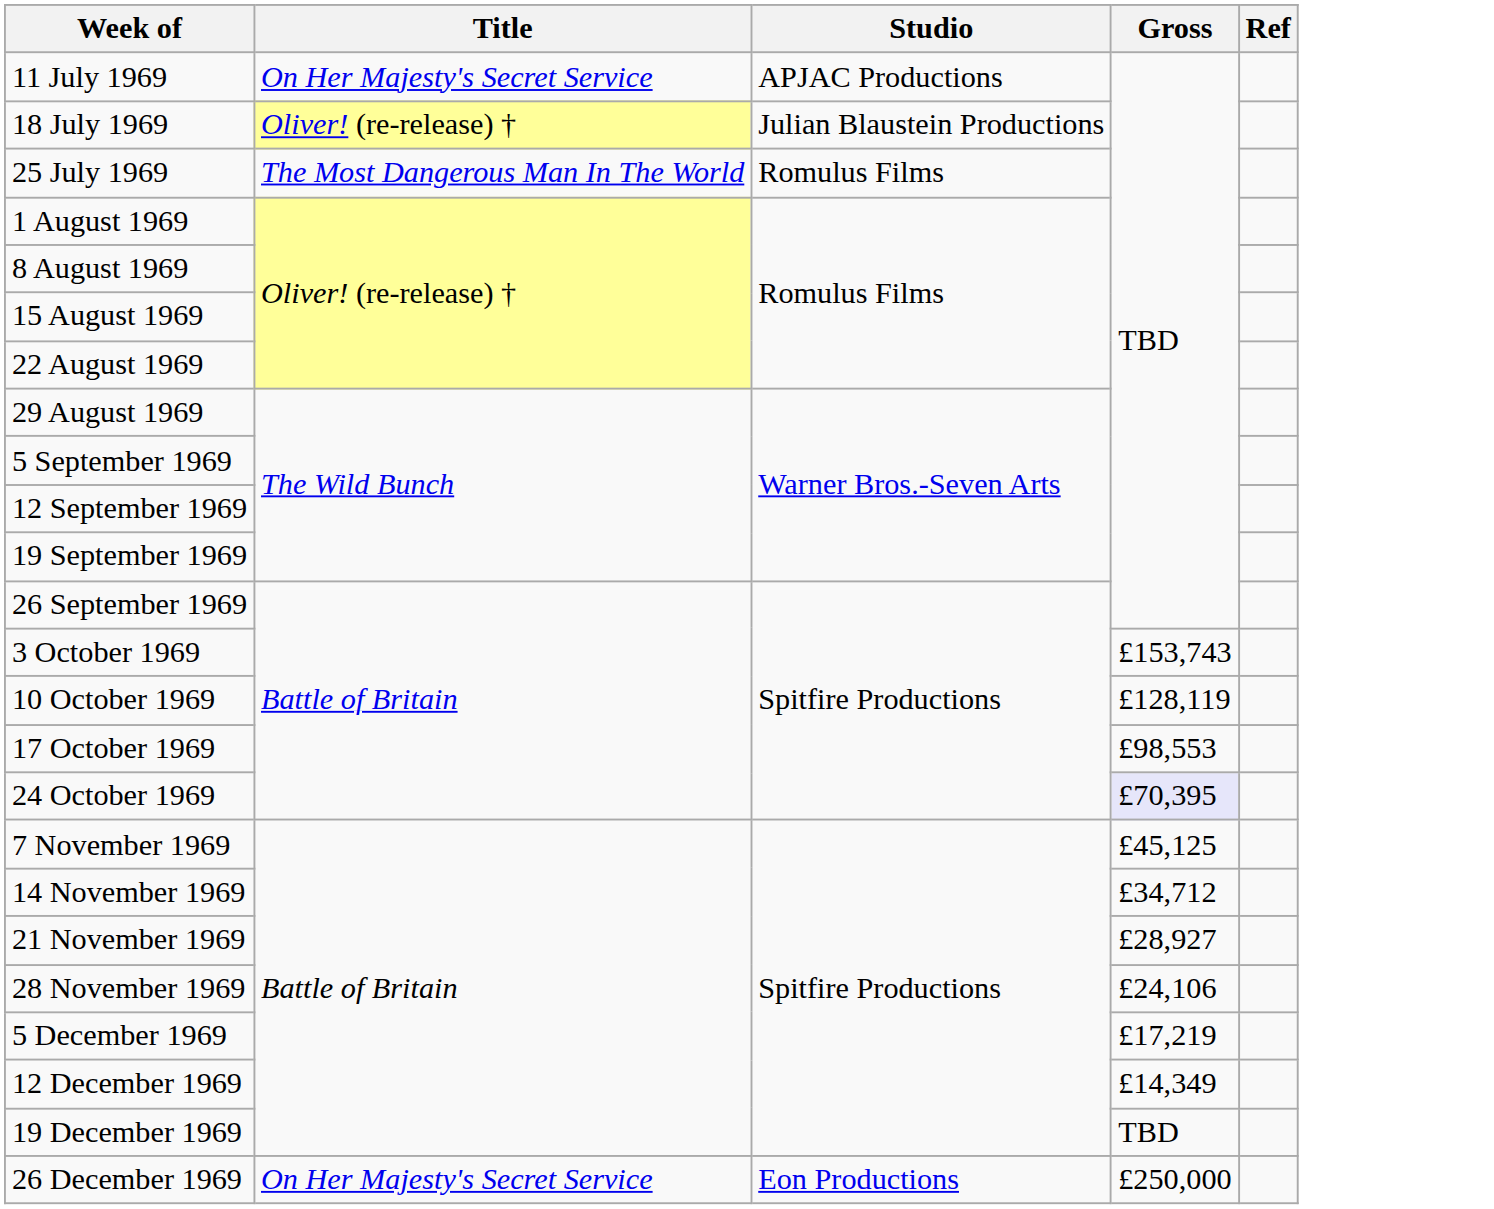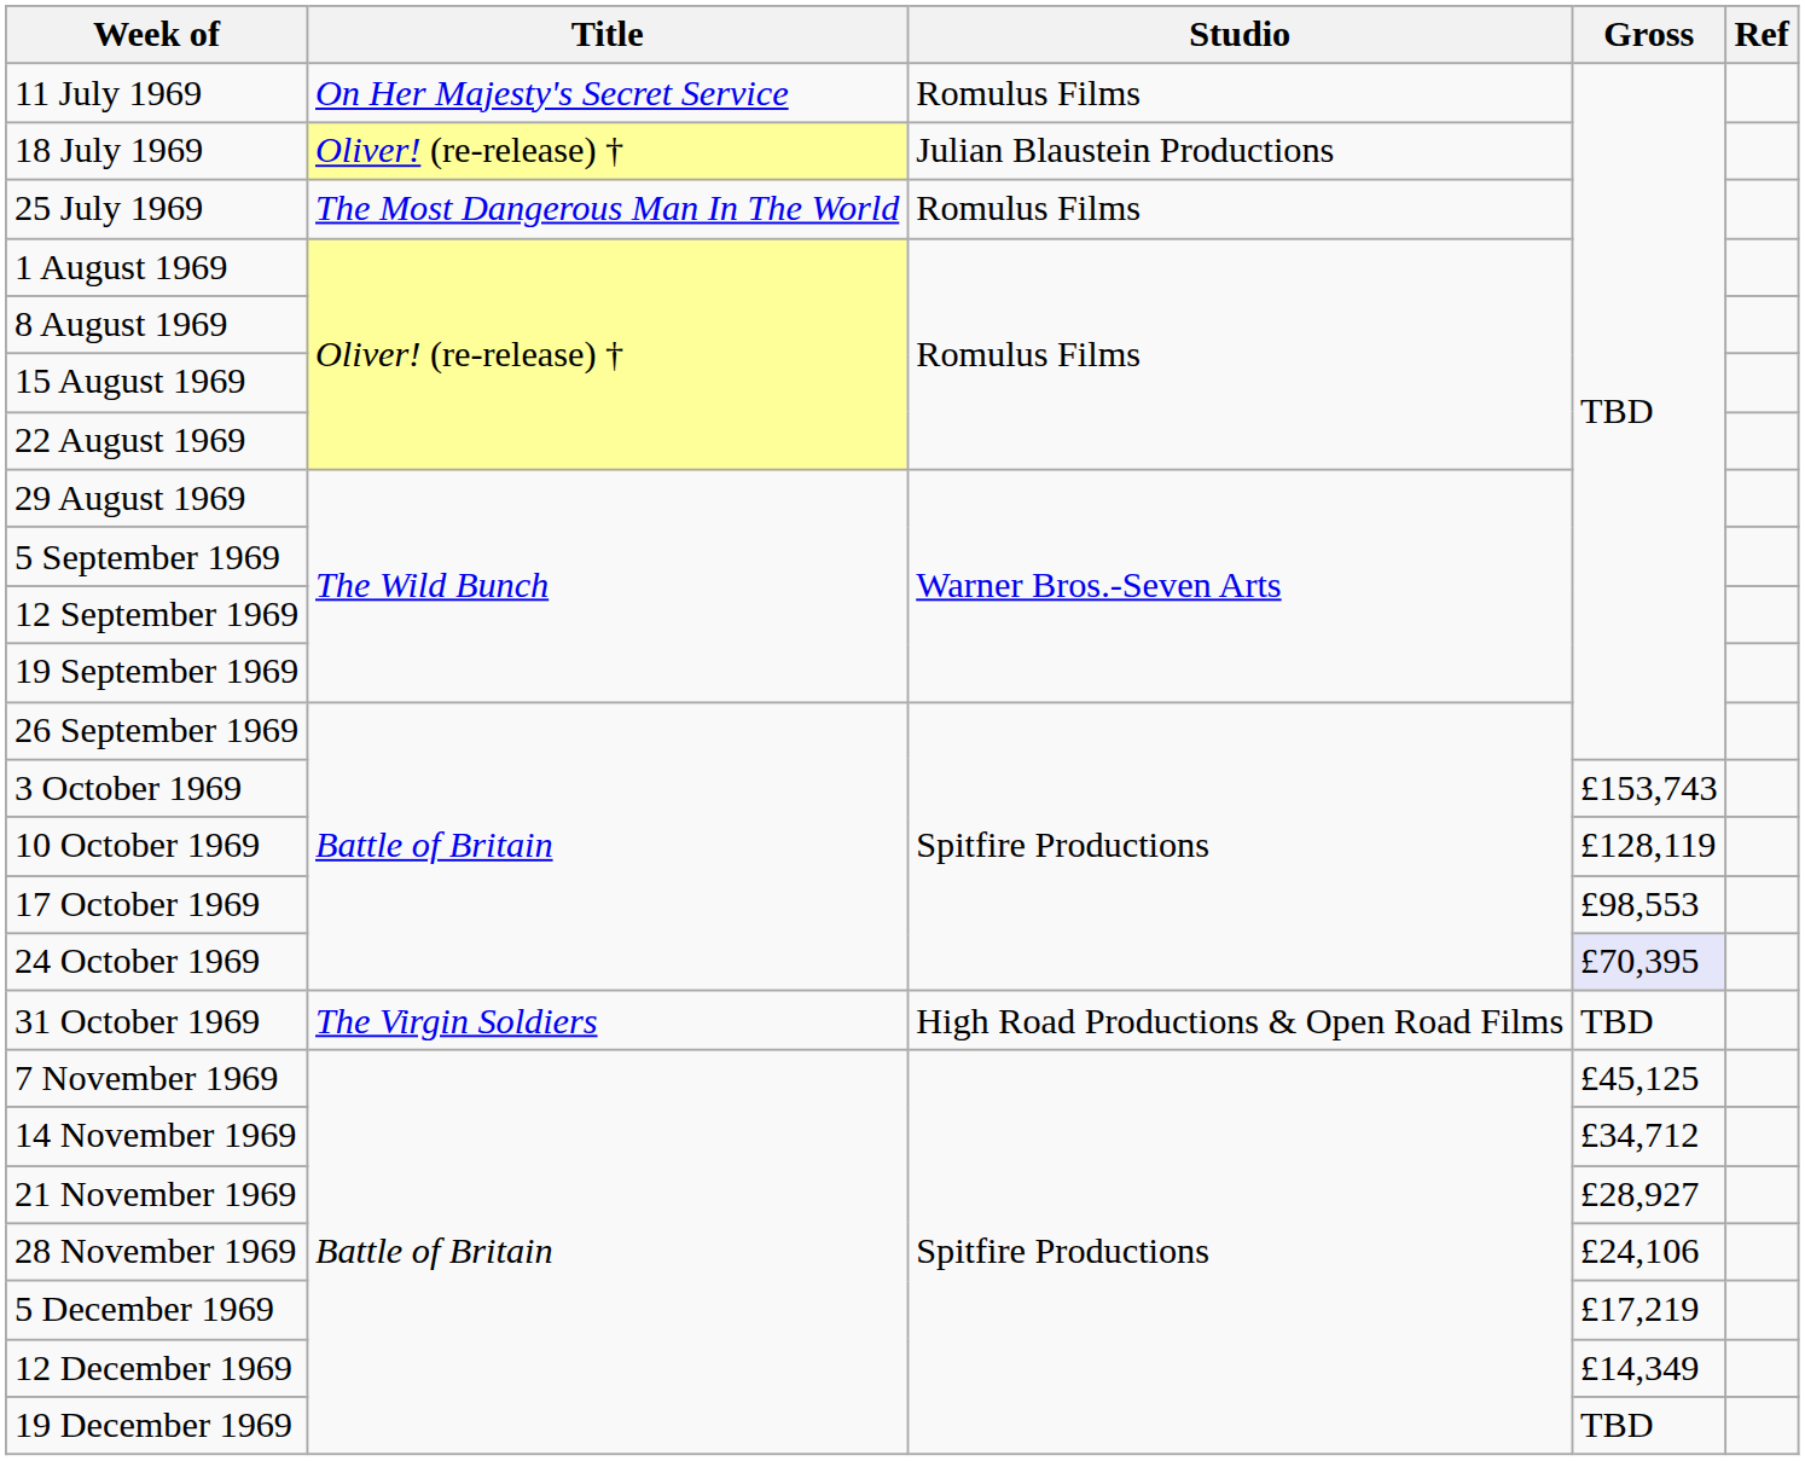11 July 1969 | Studio: APJAC Productions -> Romulus Films
+ row: 31 October 1969 | The Virgin Soldiers | High Road Productions & Open Road Films | TBD
- row: 26 December 1969 | On Her Majesty's Secret Service | Eon Productions | £250,000
